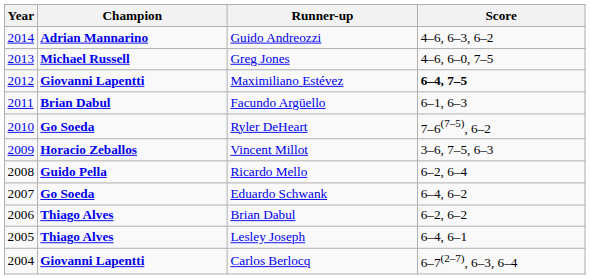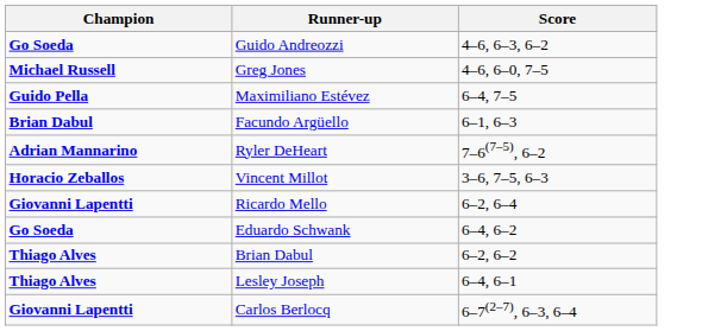- column: Year | 2014 | 2013 | 2012 | 2011 | 2010 | 2009 | 2008 | 2007 | 2006 | 2005 | 2004
Guido Andreozzi | Champion: Adrian Mannarino -> Go Soeda
Maximiliano Estévez | Champion: Giovanni Lapentti -> Guido Pella
Maximiliano Estévez | Score: bold -> normal
Ryler DeHeart | Champion: Go Soeda -> Adrian Mannarino
Ricardo Mello | Champion: Guido Pella -> Giovanni Lapentti
